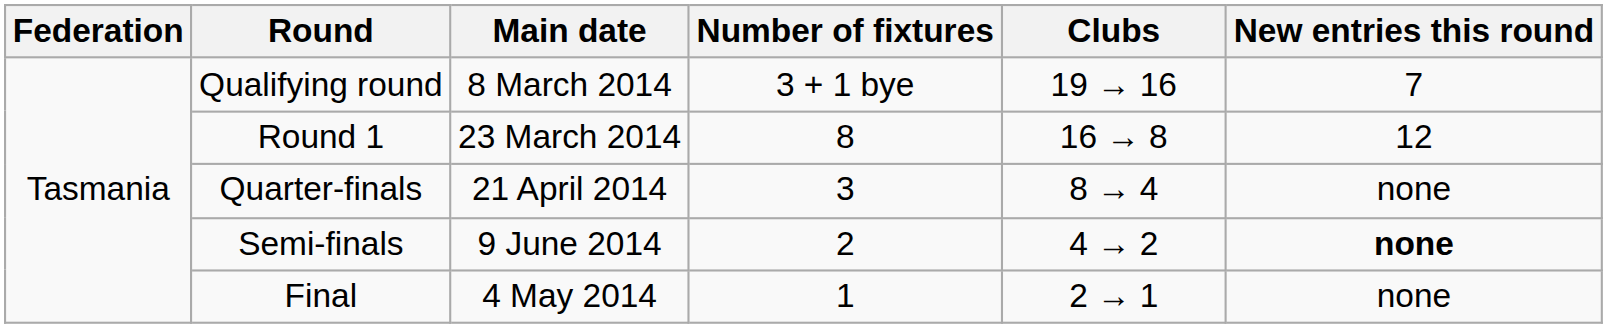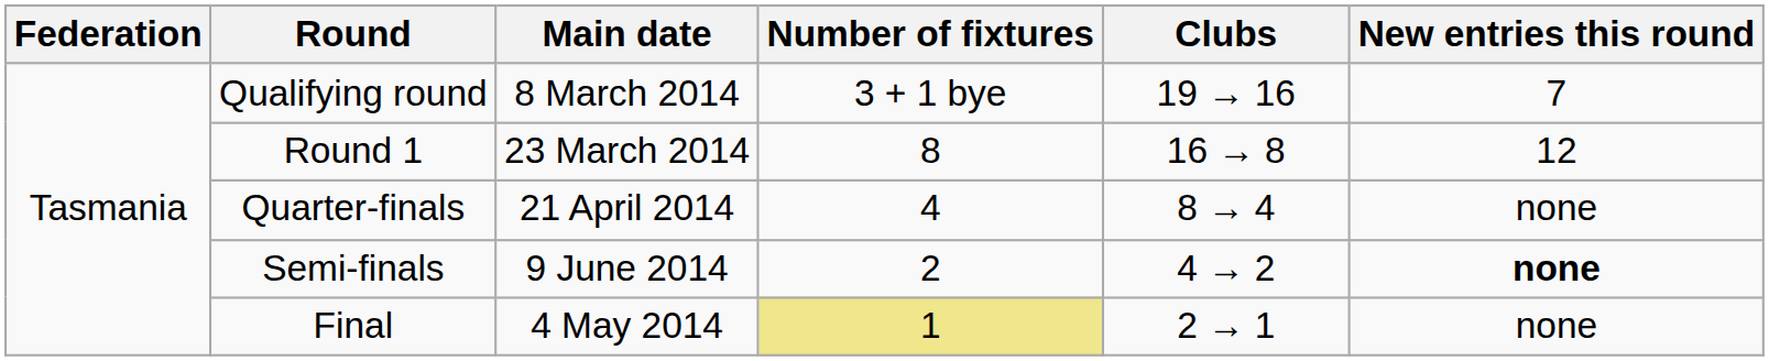Quarter-finals | Number of fixtures: 3 -> 4
Final | Number of fixtures: no background -> khaki background
